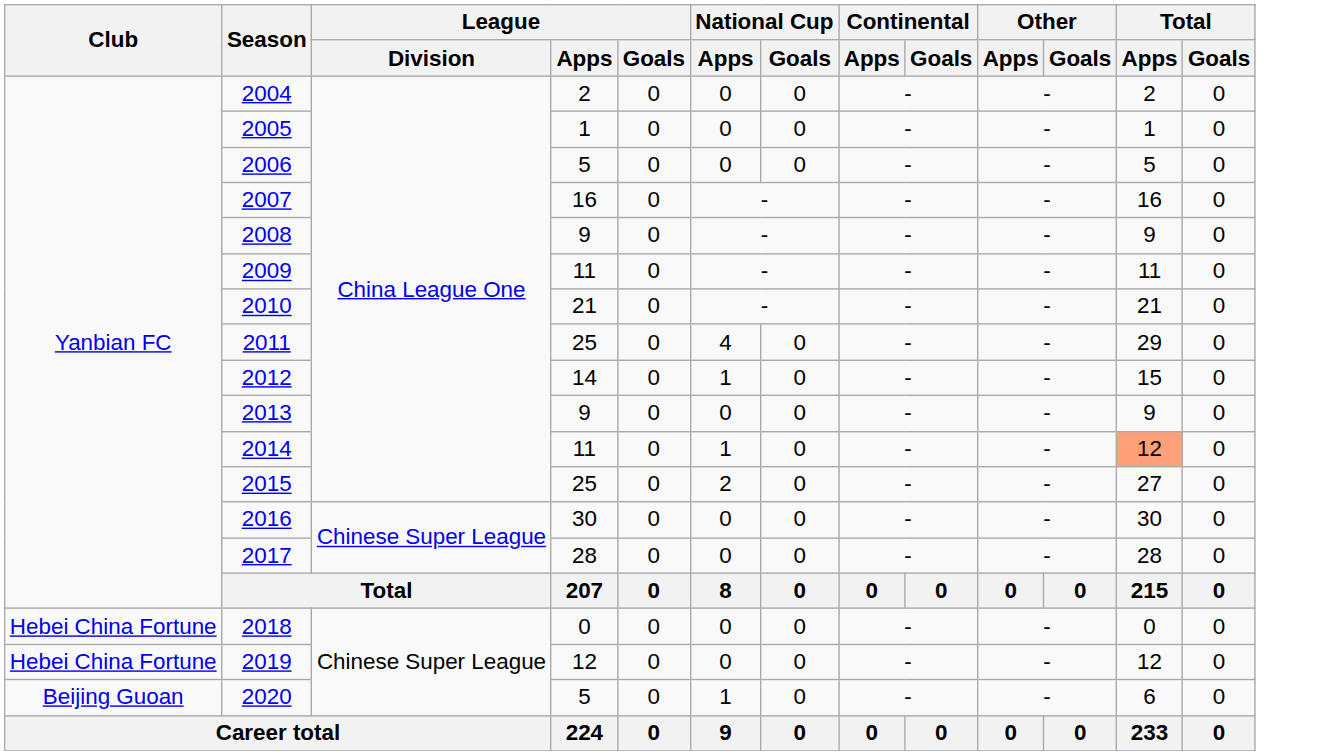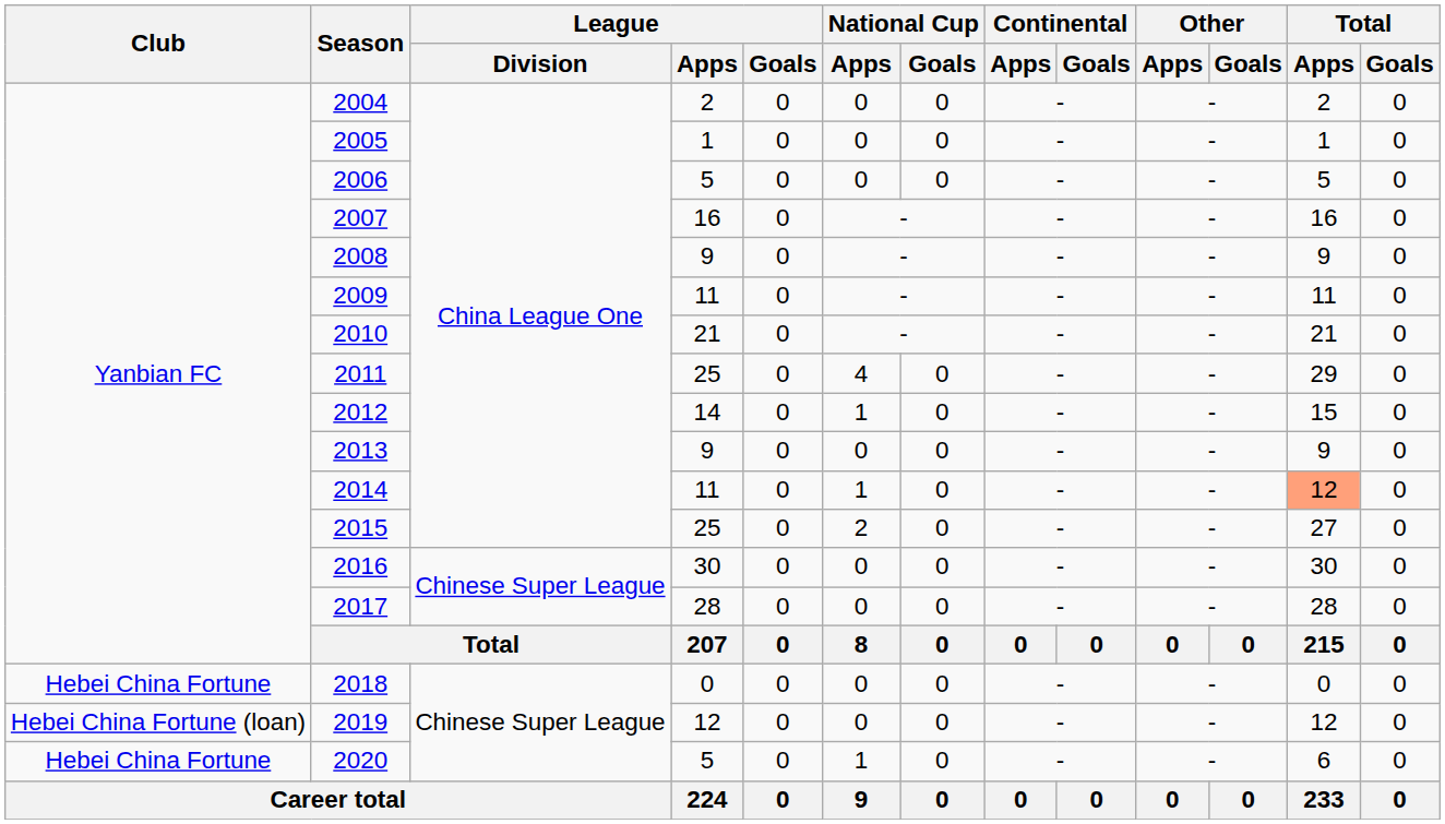2019 | Club: Hebei China Fortune -> Hebei China Fortune (loan)
2020 | Club: Beijing Guoan -> Hebei China Fortune
